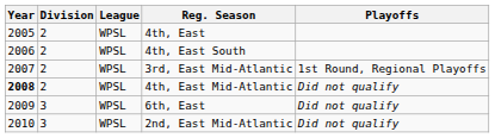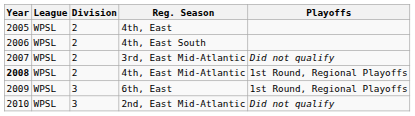columns swapped: Division <-> League
3rd, East Mid-Atlantic | Playoffs: 1st Round, Regional Playoffs -> Did not qualify
4th, East Mid-Atlantic | Playoffs: Did not qualify -> 1st Round, Regional Playoffs
6th, East | Playoffs: Did not qualify -> 1st Round, Regional Playoffs
